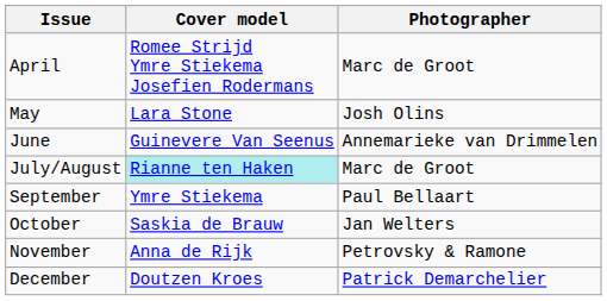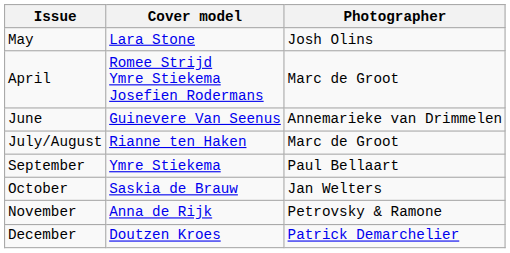rows swapped: April <-> May
July/August | Cover model: paleturquoise background -> no background
